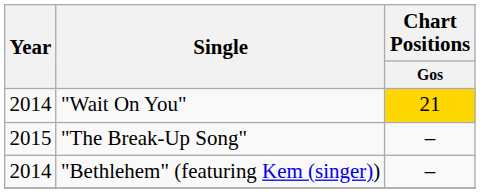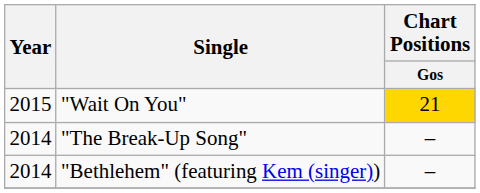"Wait On You" | Year: 2014 -> 2015
"The Break-Up Song" | Year: 2015 -> 2014
